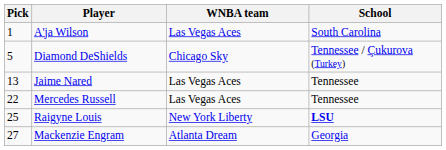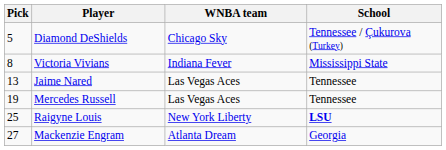- row: 1 | A'ja Wilson | Las Vegas Aces | South Carolina
+ row: 8 | Victoria Vivians | Indiana Fever | Mississippi State
Mercedes Russell | Pick: 22 -> 19
